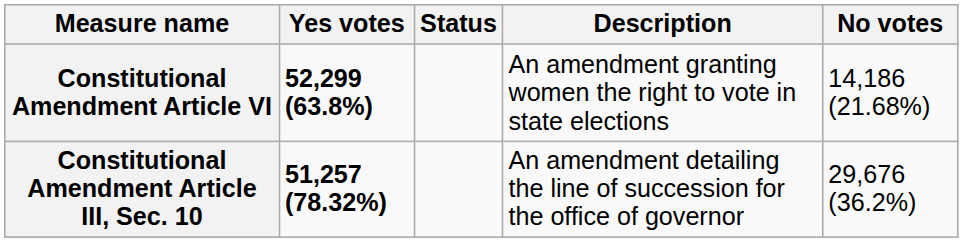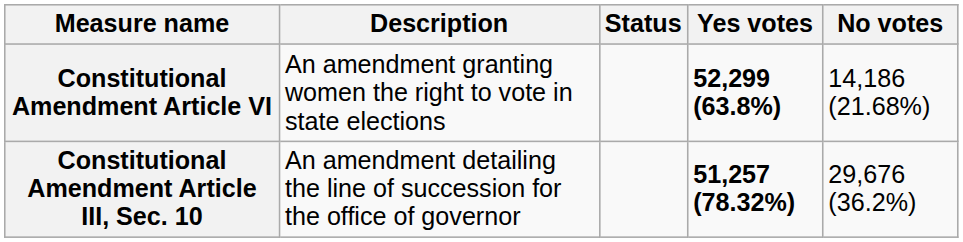columns swapped: Description <-> Yes votes
